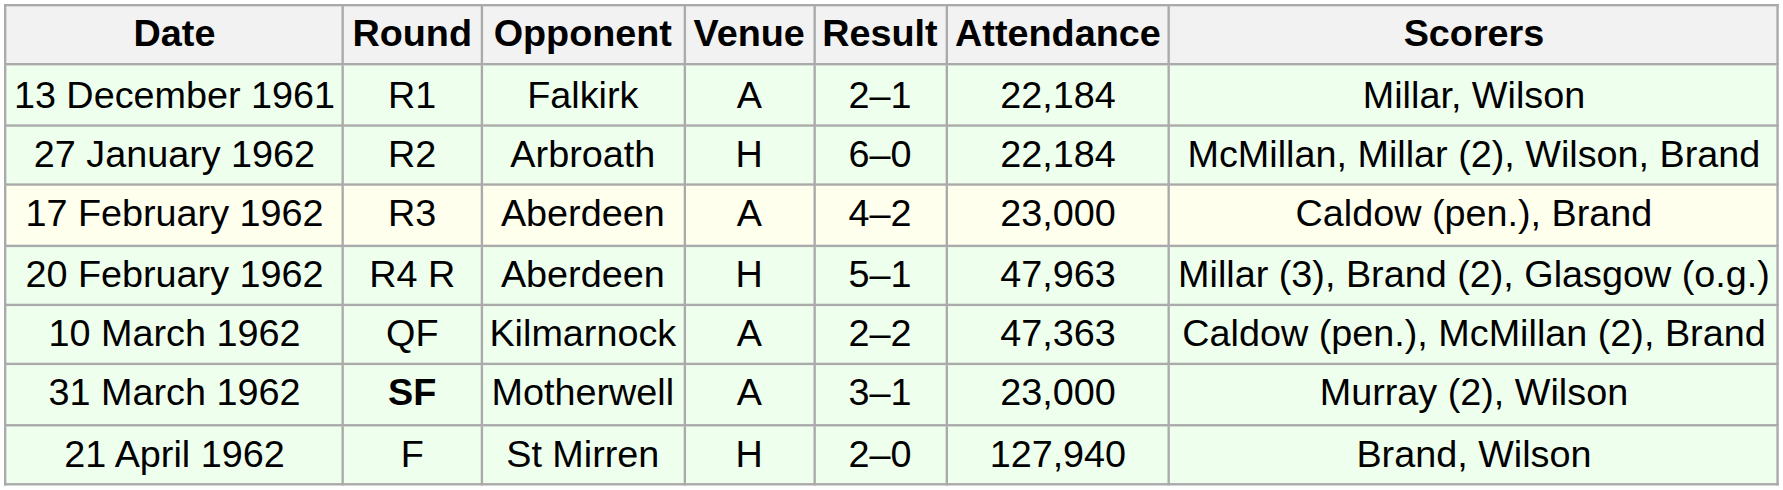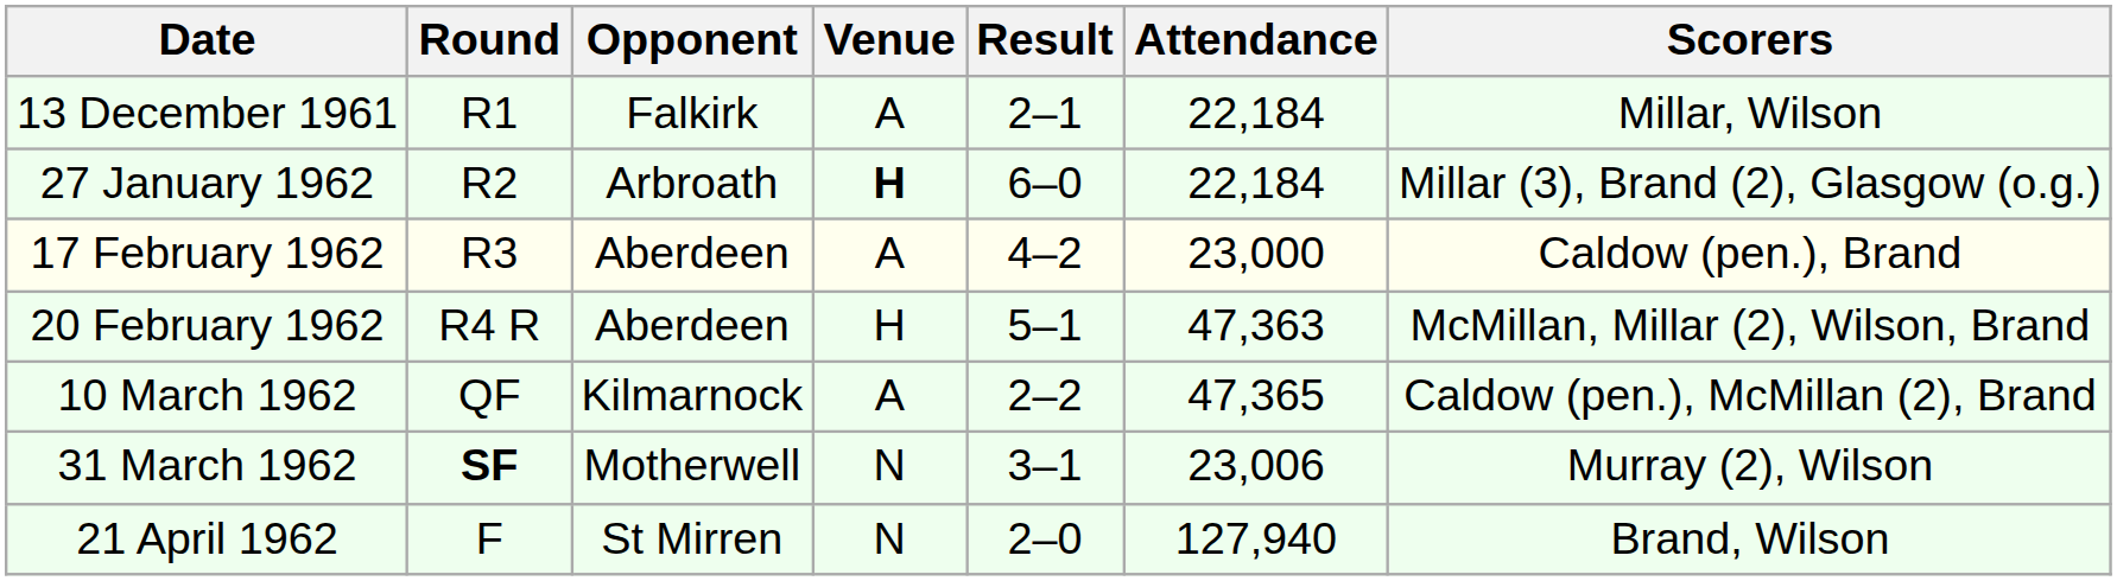27 January 1962 | Venue: normal -> bold
27 January 1962 | Scorers: McMillan, Millar (2), Wilson, Brand -> Millar (3), Brand (2), Glasgow (o.g.)
20 February 1962 | Attendance: 47,963 -> 47,363
20 February 1962 | Scorers: Millar (3), Brand (2), Glasgow (o.g.) -> McMillan, Millar (2), Wilson, Brand
10 March 1962 | Attendance: 47,363 -> 47,365
31 March 1962 | Venue: A -> N
31 March 1962 | Attendance: 23,000 -> 23,006
21 April 1962 | Venue: H -> N
